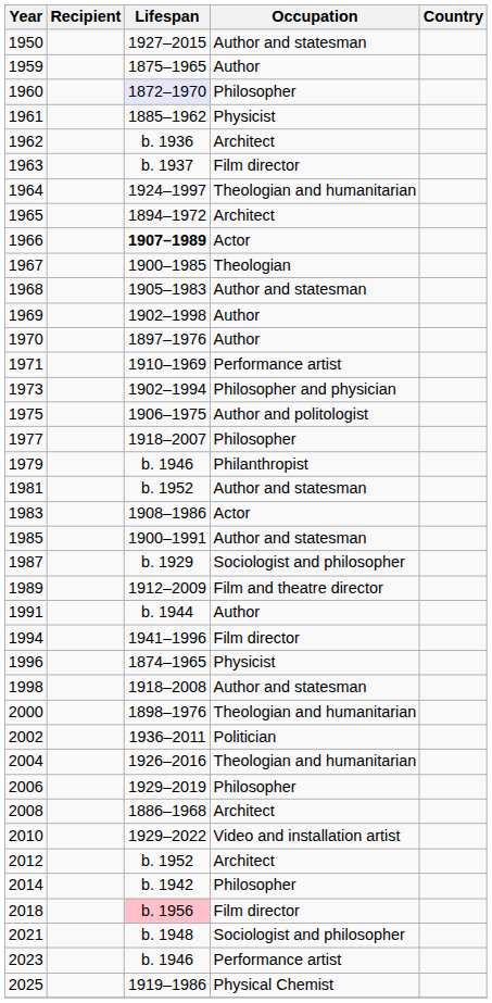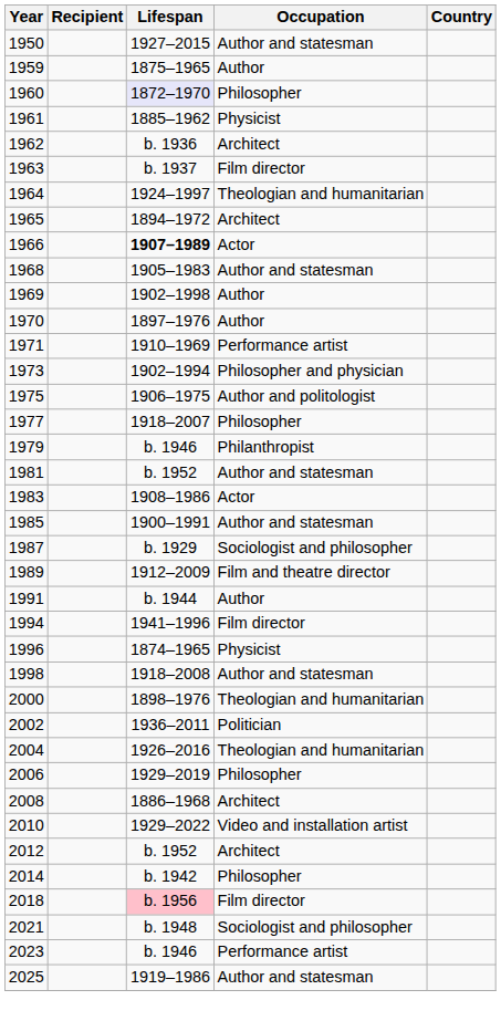- row: 1967 | 1900–1985 | Theologian
2025 | Occupation: Physical Chemist -> Author and statesman
